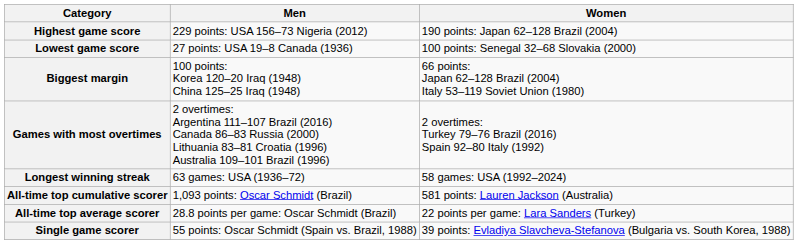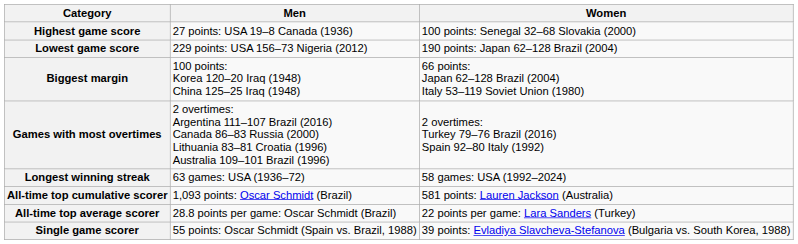Highest game score | Men: 229 points: USA 156–73 Nigeria (2012) -> 27 points: USA 19–8 Canada (1936)
Highest game score | Women: 190 points: Japan 62–128 Brazil (2004) -> 100 points: Senegal 32–68 Slovakia (2000)
Lowest game score | Men: 27 points: USA 19–8 Canada (1936) -> 229 points: USA 156–73 Nigeria (2012)
Lowest game score | Women: 100 points: Senegal 32–68 Slovakia (2000) -> 190 points: Japan 62–128 Brazil (2004)
